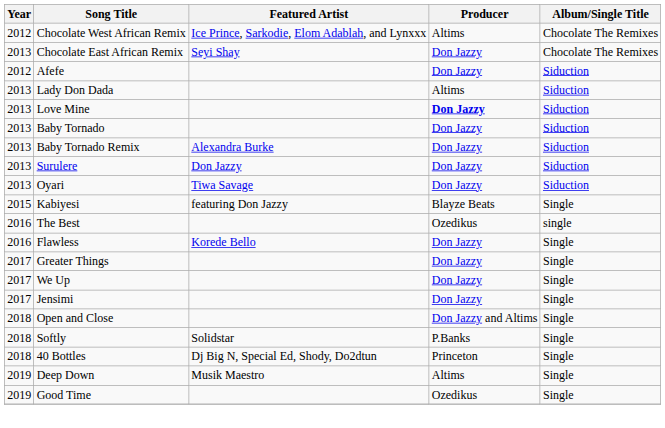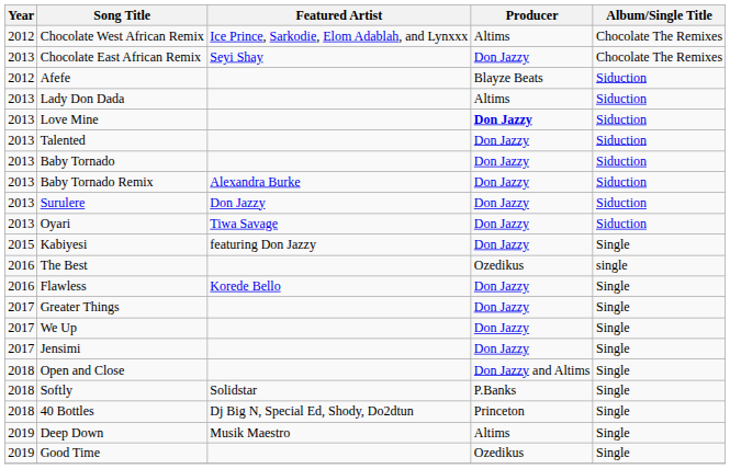Afefe | Producer: Don Jazzy -> Blayze Beats
+ row: 2013 | Talented | Don Jazzy | Siduction
Kabiyesi | Producer: Blayze Beats -> Don Jazzy
